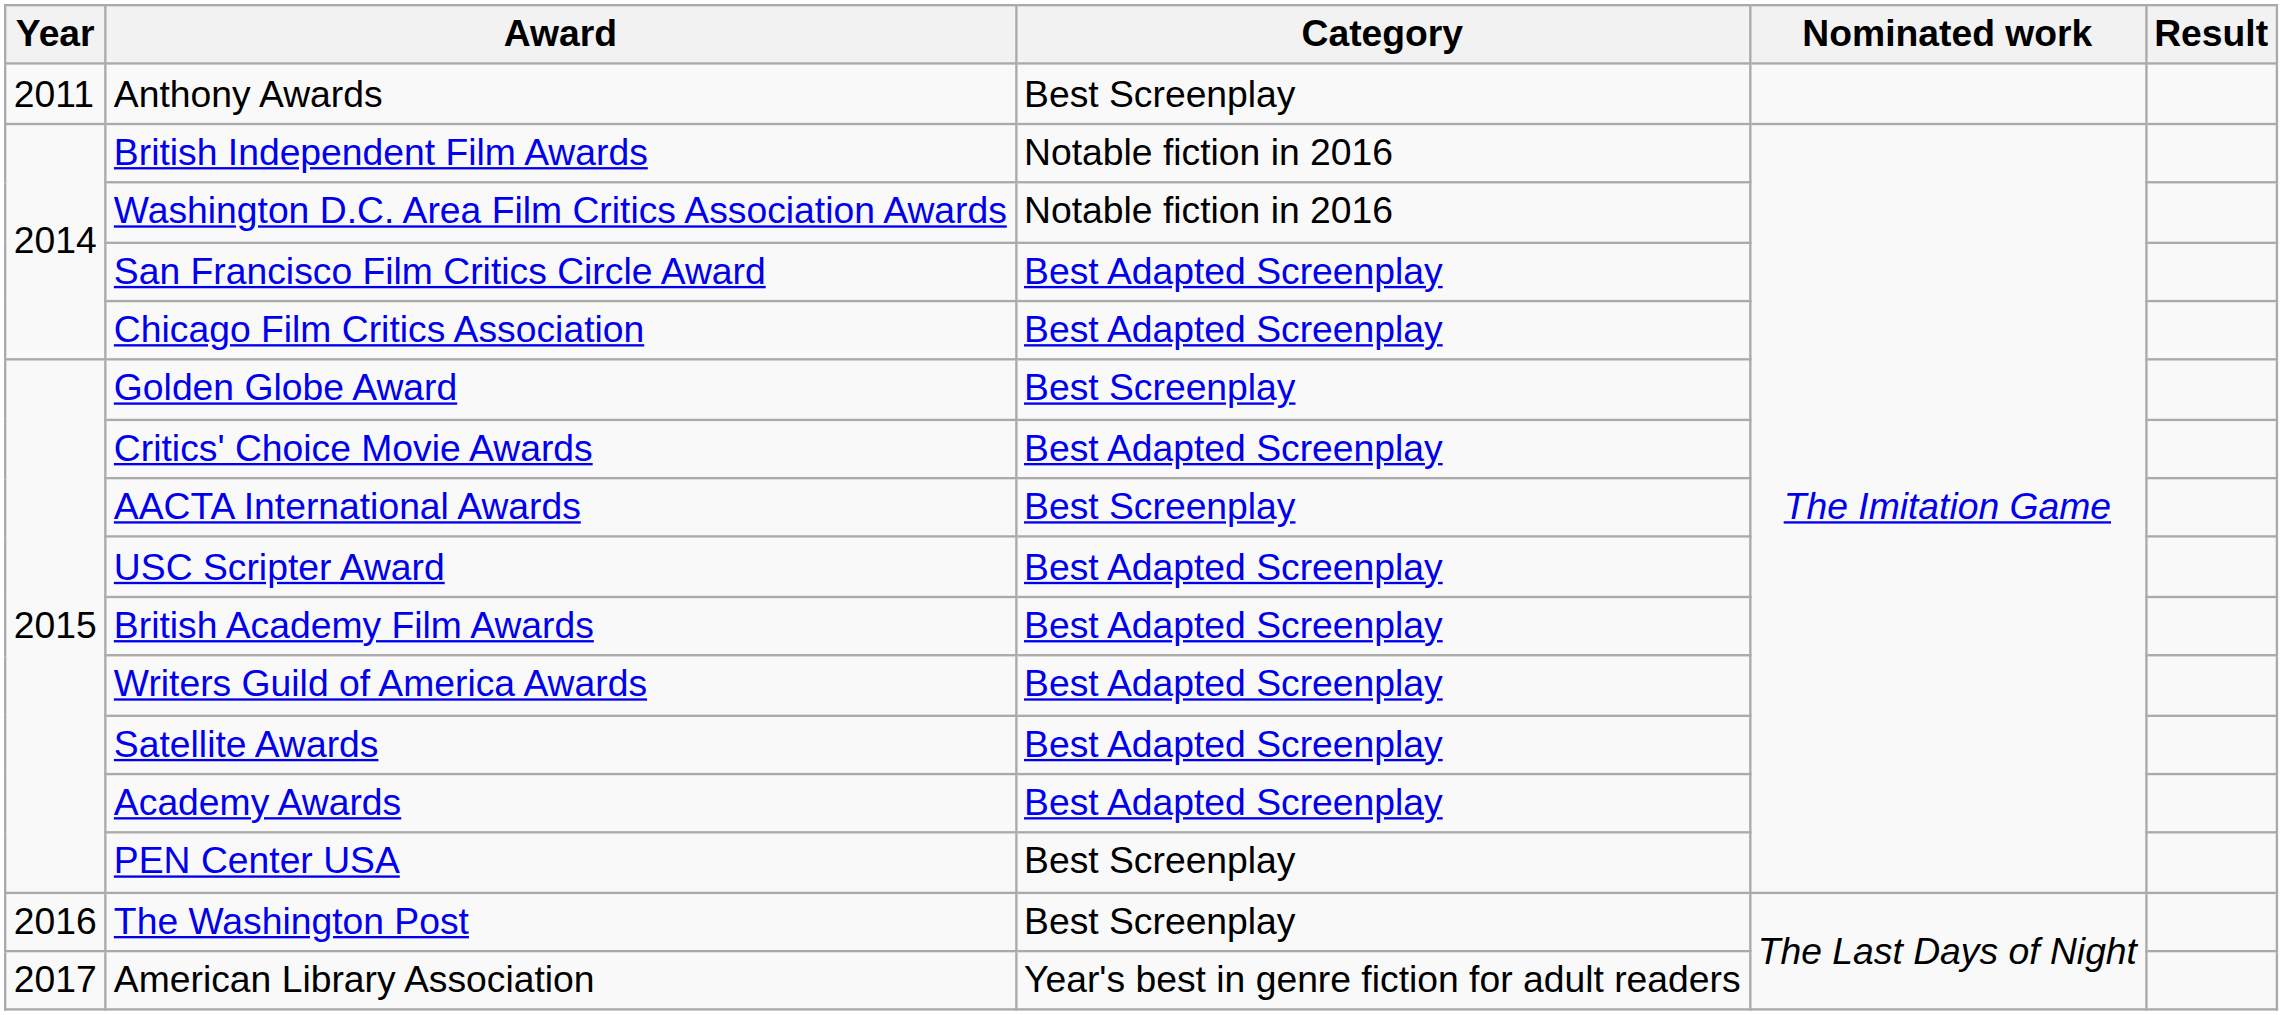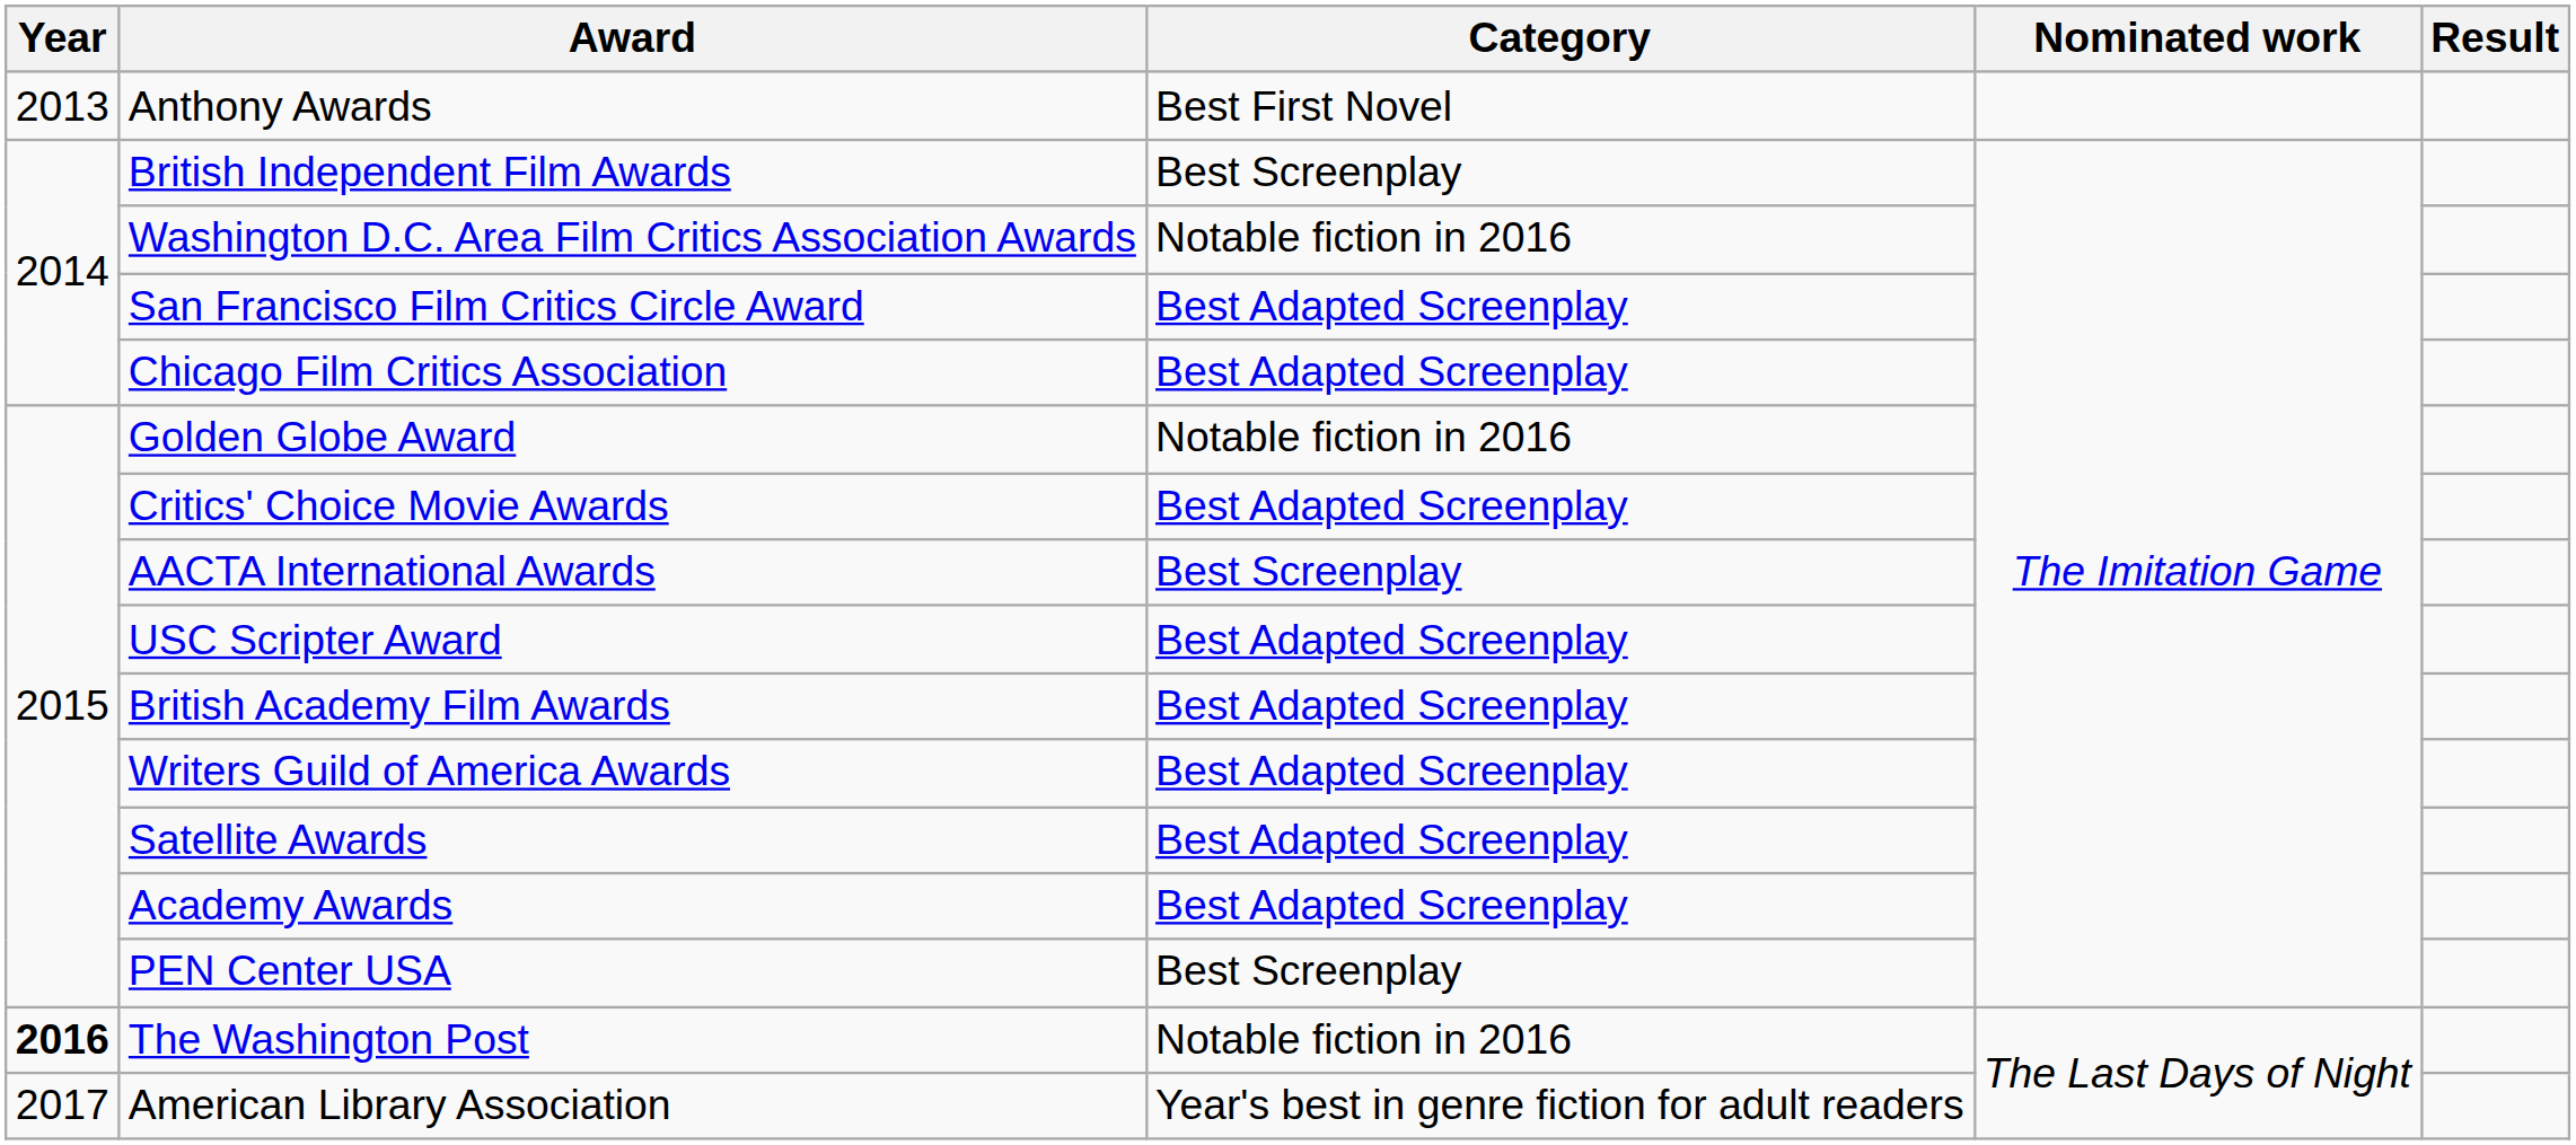Anthony Awards | Year: 2011 -> 2013
Anthony Awards | Category: Best Screenplay -> Best First Novel
British Independent Film Awards | Category: Notable fiction in 2016 -> Best Screenplay
Golden Globe Award | Category: Best Screenplay -> Notable fiction in 2016
The Washington Post | Year: normal -> bold
The Washington Post | Category: Best Screenplay -> Notable fiction in 2016
